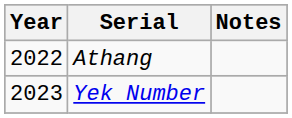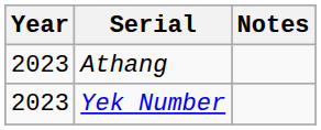Athang | Year: 2022 -> 2023
